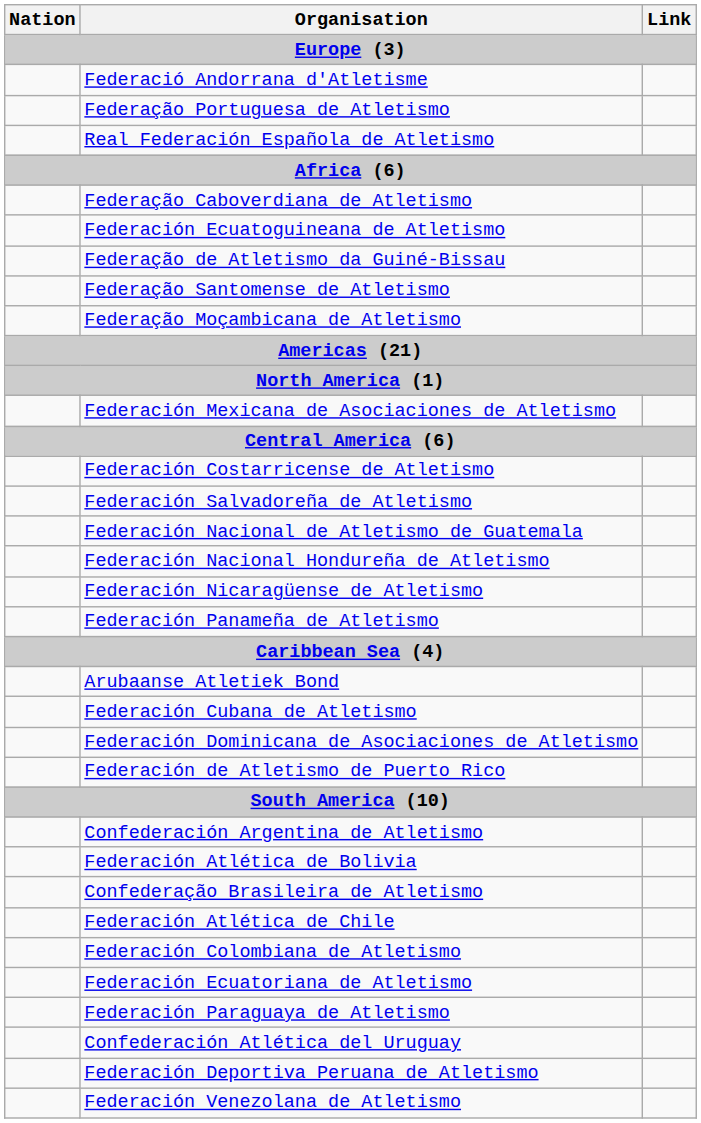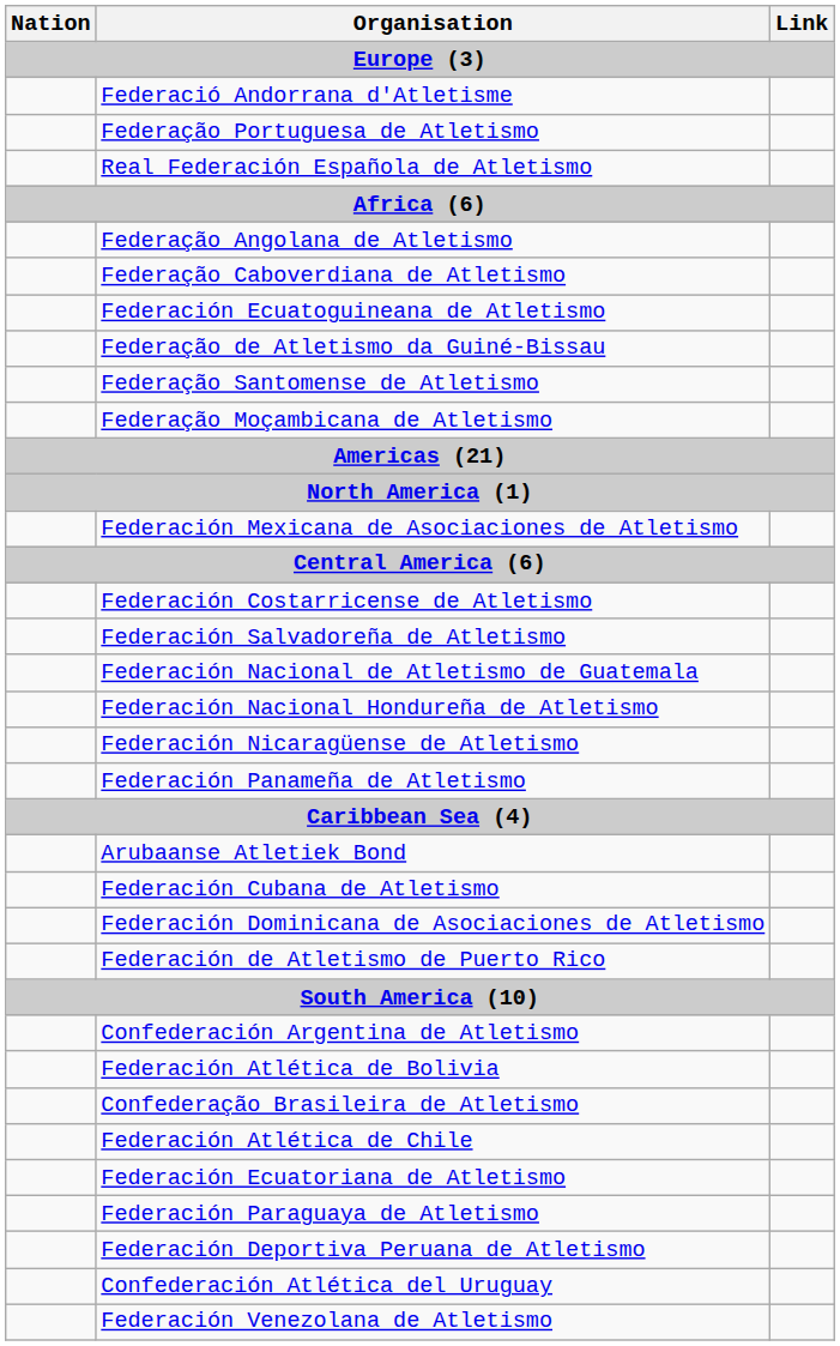+ row: Federação Angolana de Atletismo
- row: Federación Colombiana de Atletismo
rows swapped: Federación Deportiva Peruana de Atletismo <-> Confederación Atlética del Uruguay
